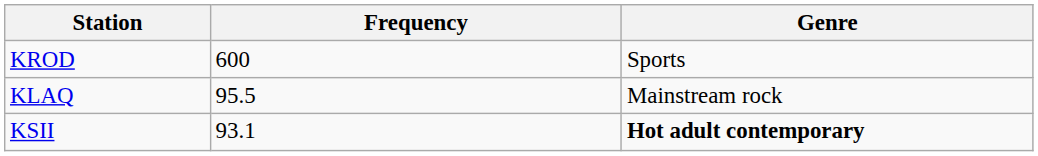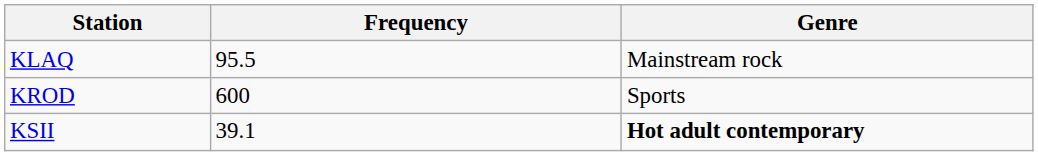rows swapped: KLAQ <-> KROD
KSII | Frequency: 93.1 -> 39.1
